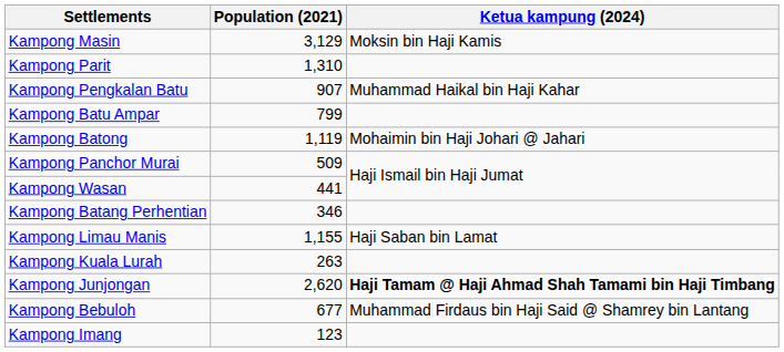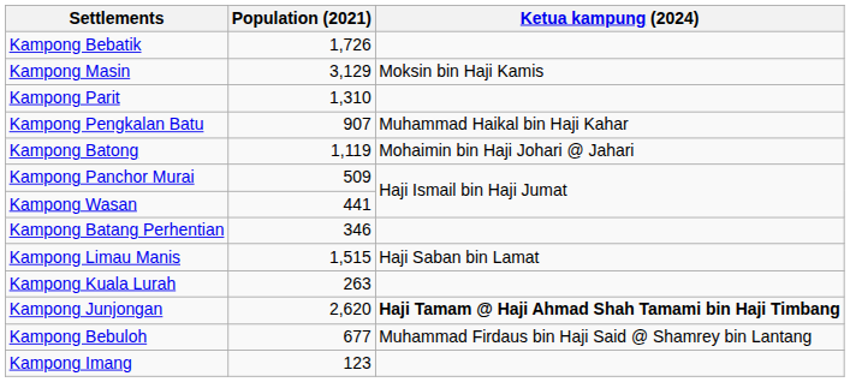+ row: Kampong Bebatik | 1,726
- row: Kampong Batu Ampar | 799
Kampong Limau Manis | Population (2021): 1,155 -> 1,515
